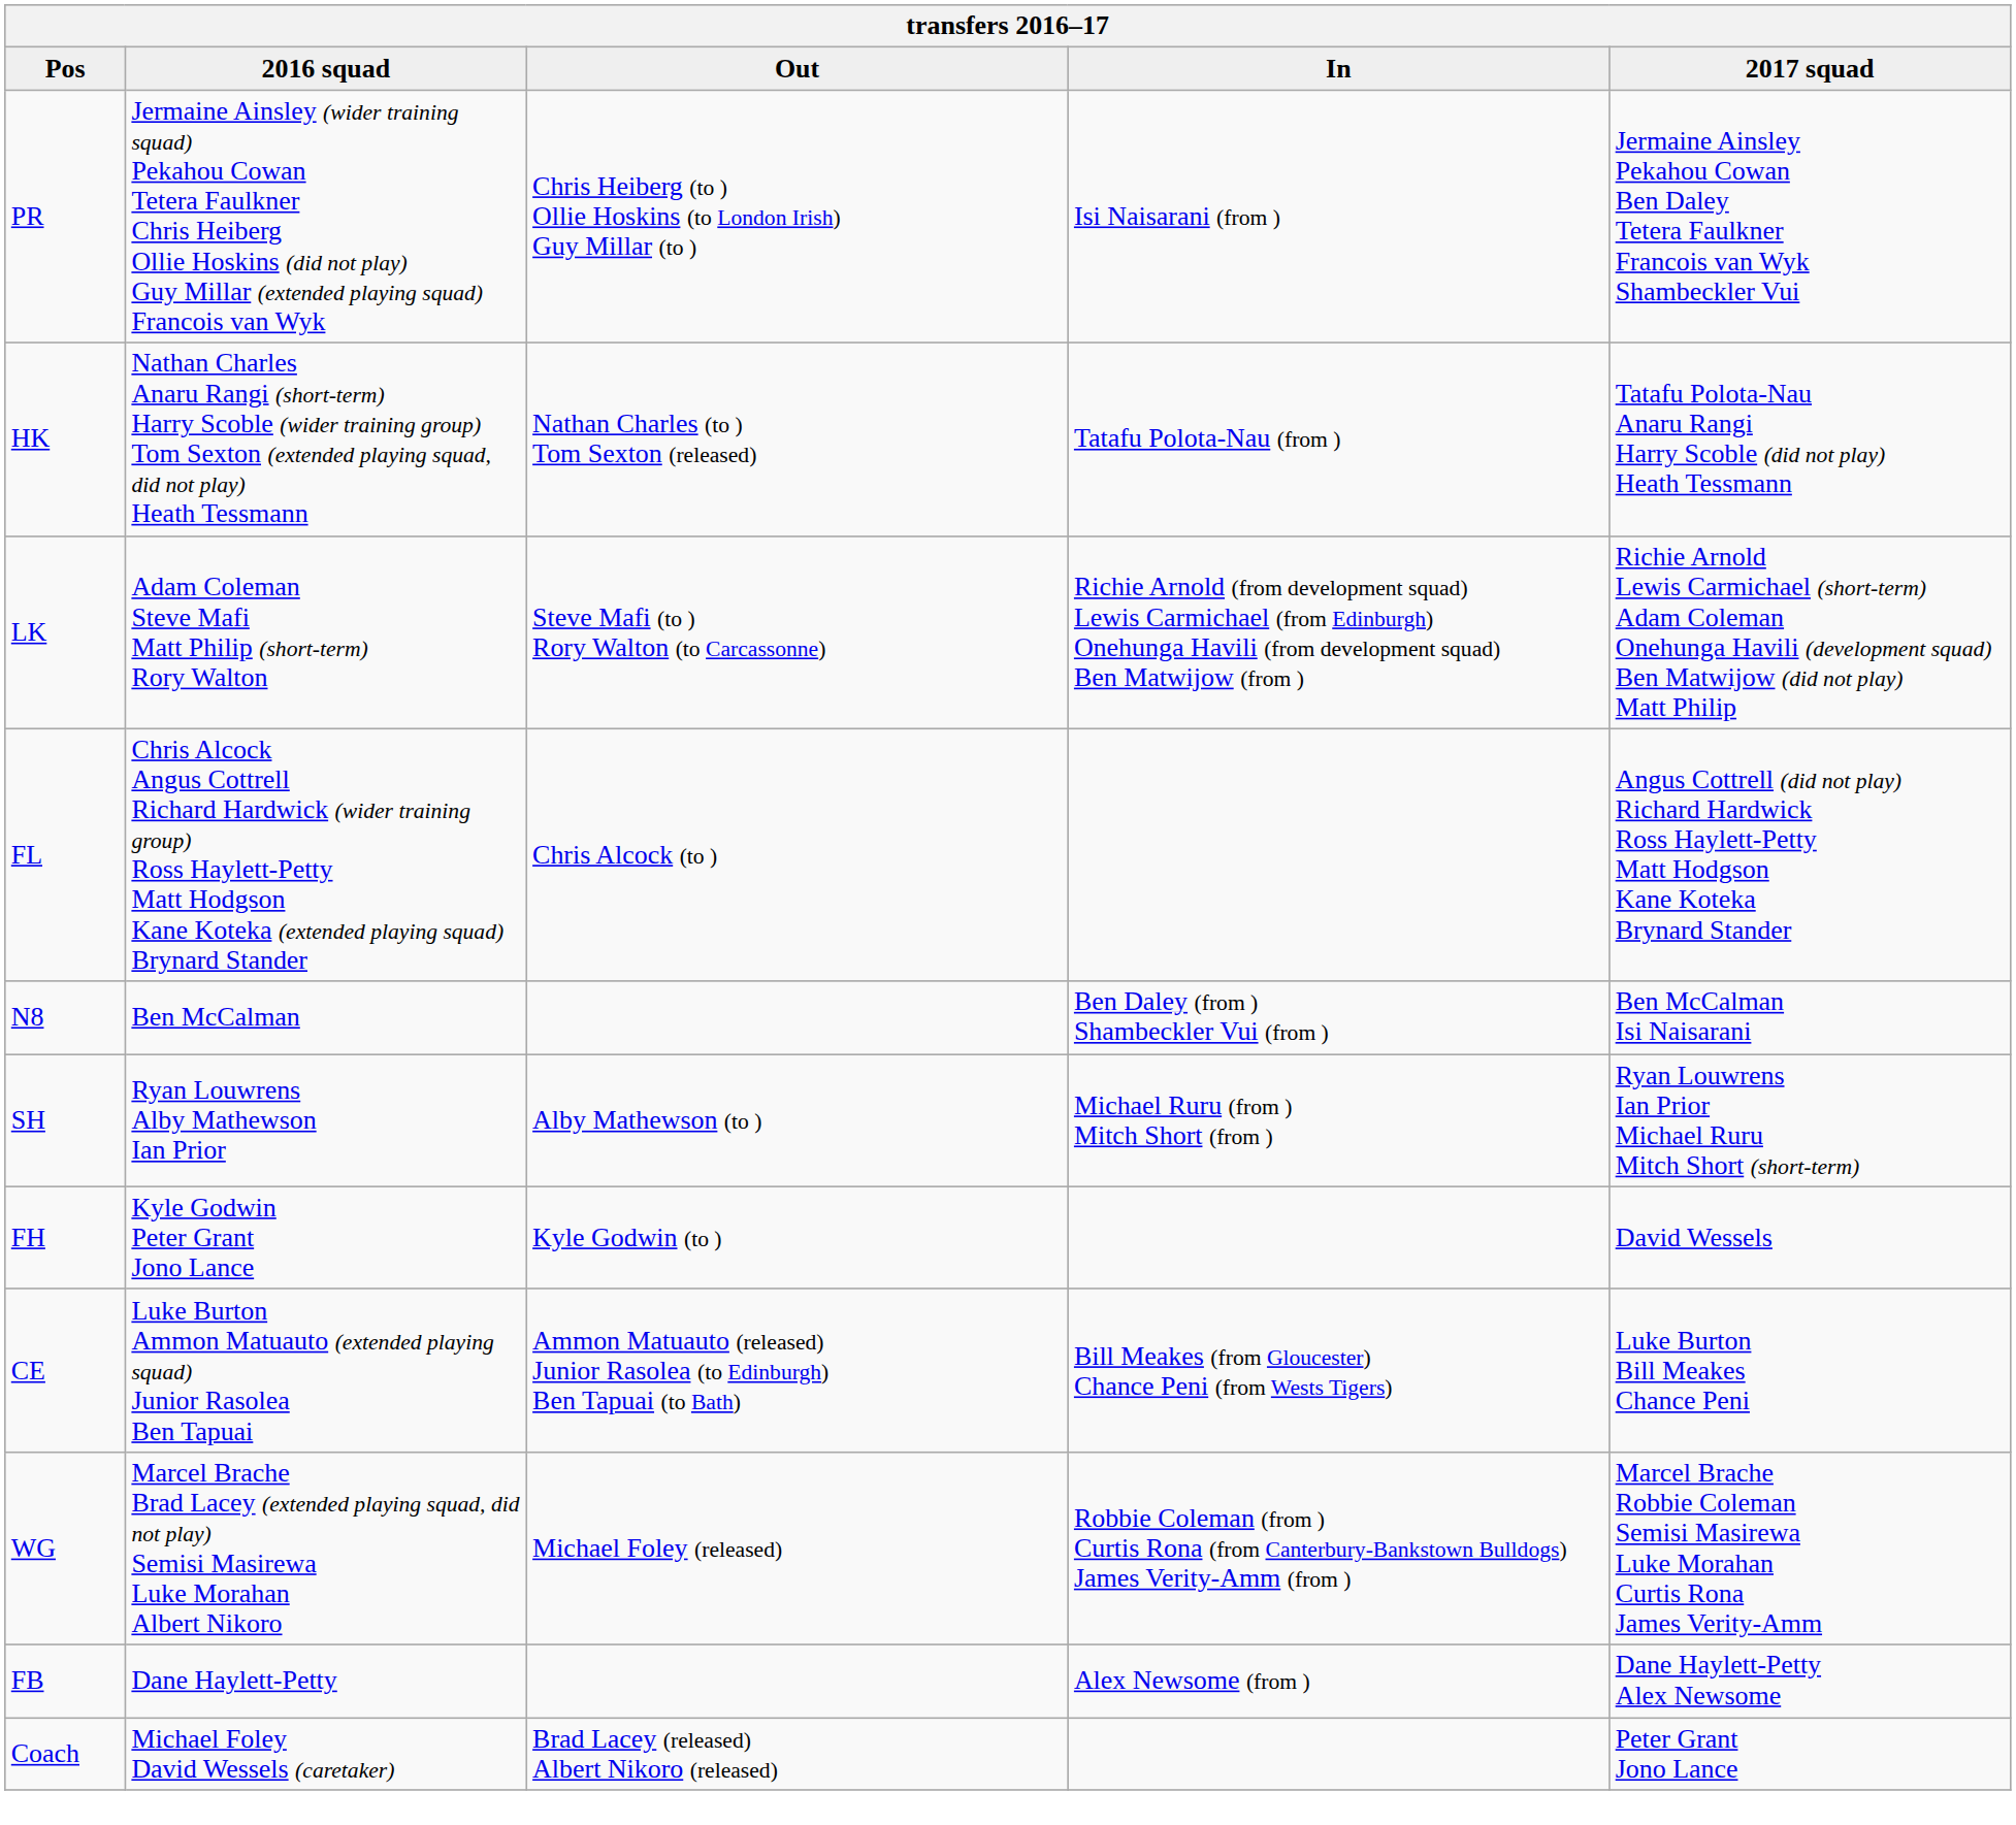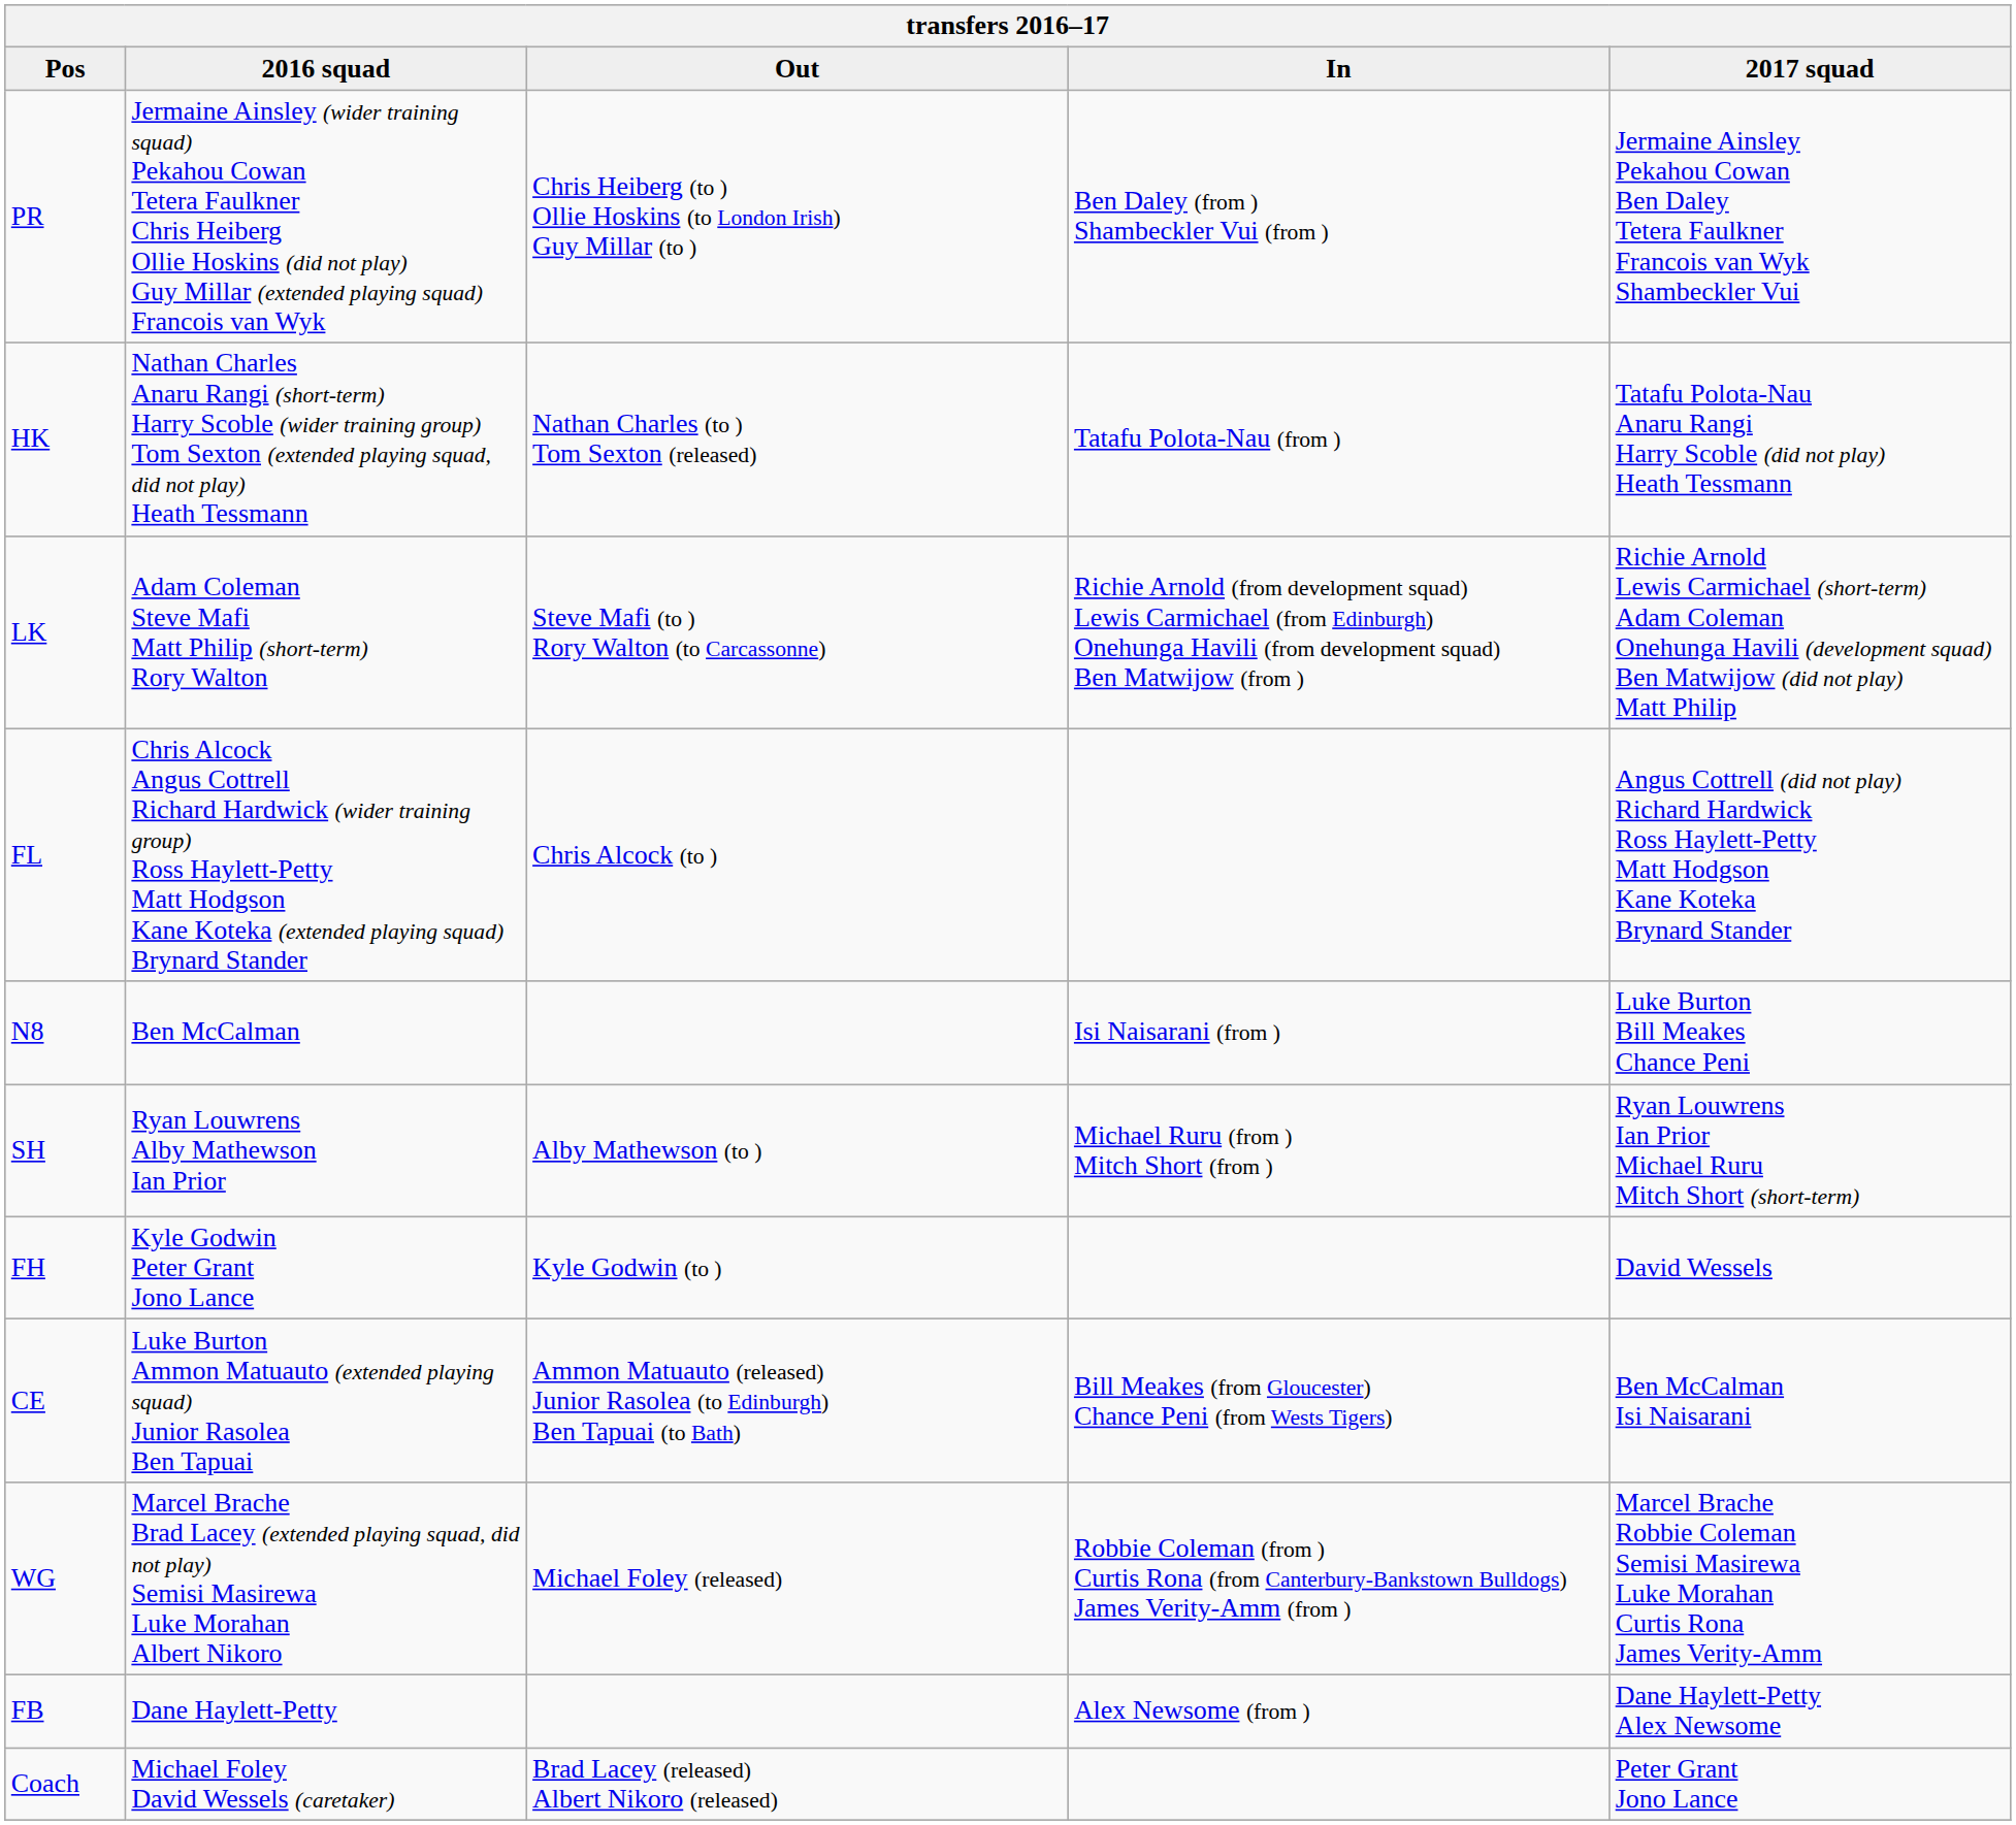PR | In: Isi Naisarani (from ) -> Ben Daley (from ) Shambeckler Vui (from )
N8 | In: Ben Daley (from ) Shambeckler Vui (from ) -> Isi Naisarani (from )
N8 | 2017 squad: Ben McCalman Isi Naisarani -> Luke Burton Bill Meakes Chance Peni
CE | 2017 squad: Luke Burton Bill Meakes Chance Peni -> Ben McCalman Isi Naisarani
